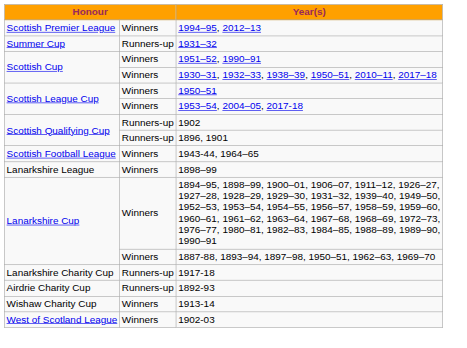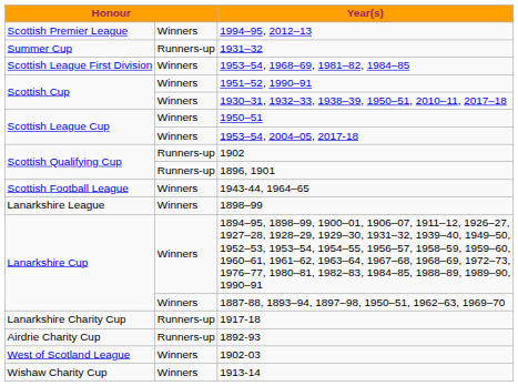+ row: Scottish League First Division | Winners | 1953–54, 1968–69, 1981–82, 1984–85
rows swapped: 1913-14 <-> 1902-03
